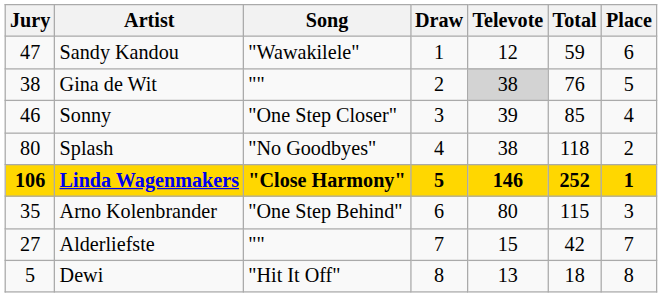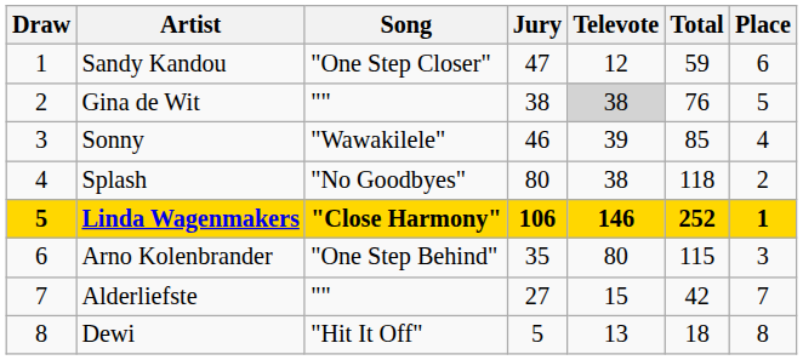columns swapped: Draw <-> Jury
Sandy Kandou | Song: "Wawakilele" -> "One Step Closer"
Sonny | Song: "One Step Closer" -> "Wawakilele"
